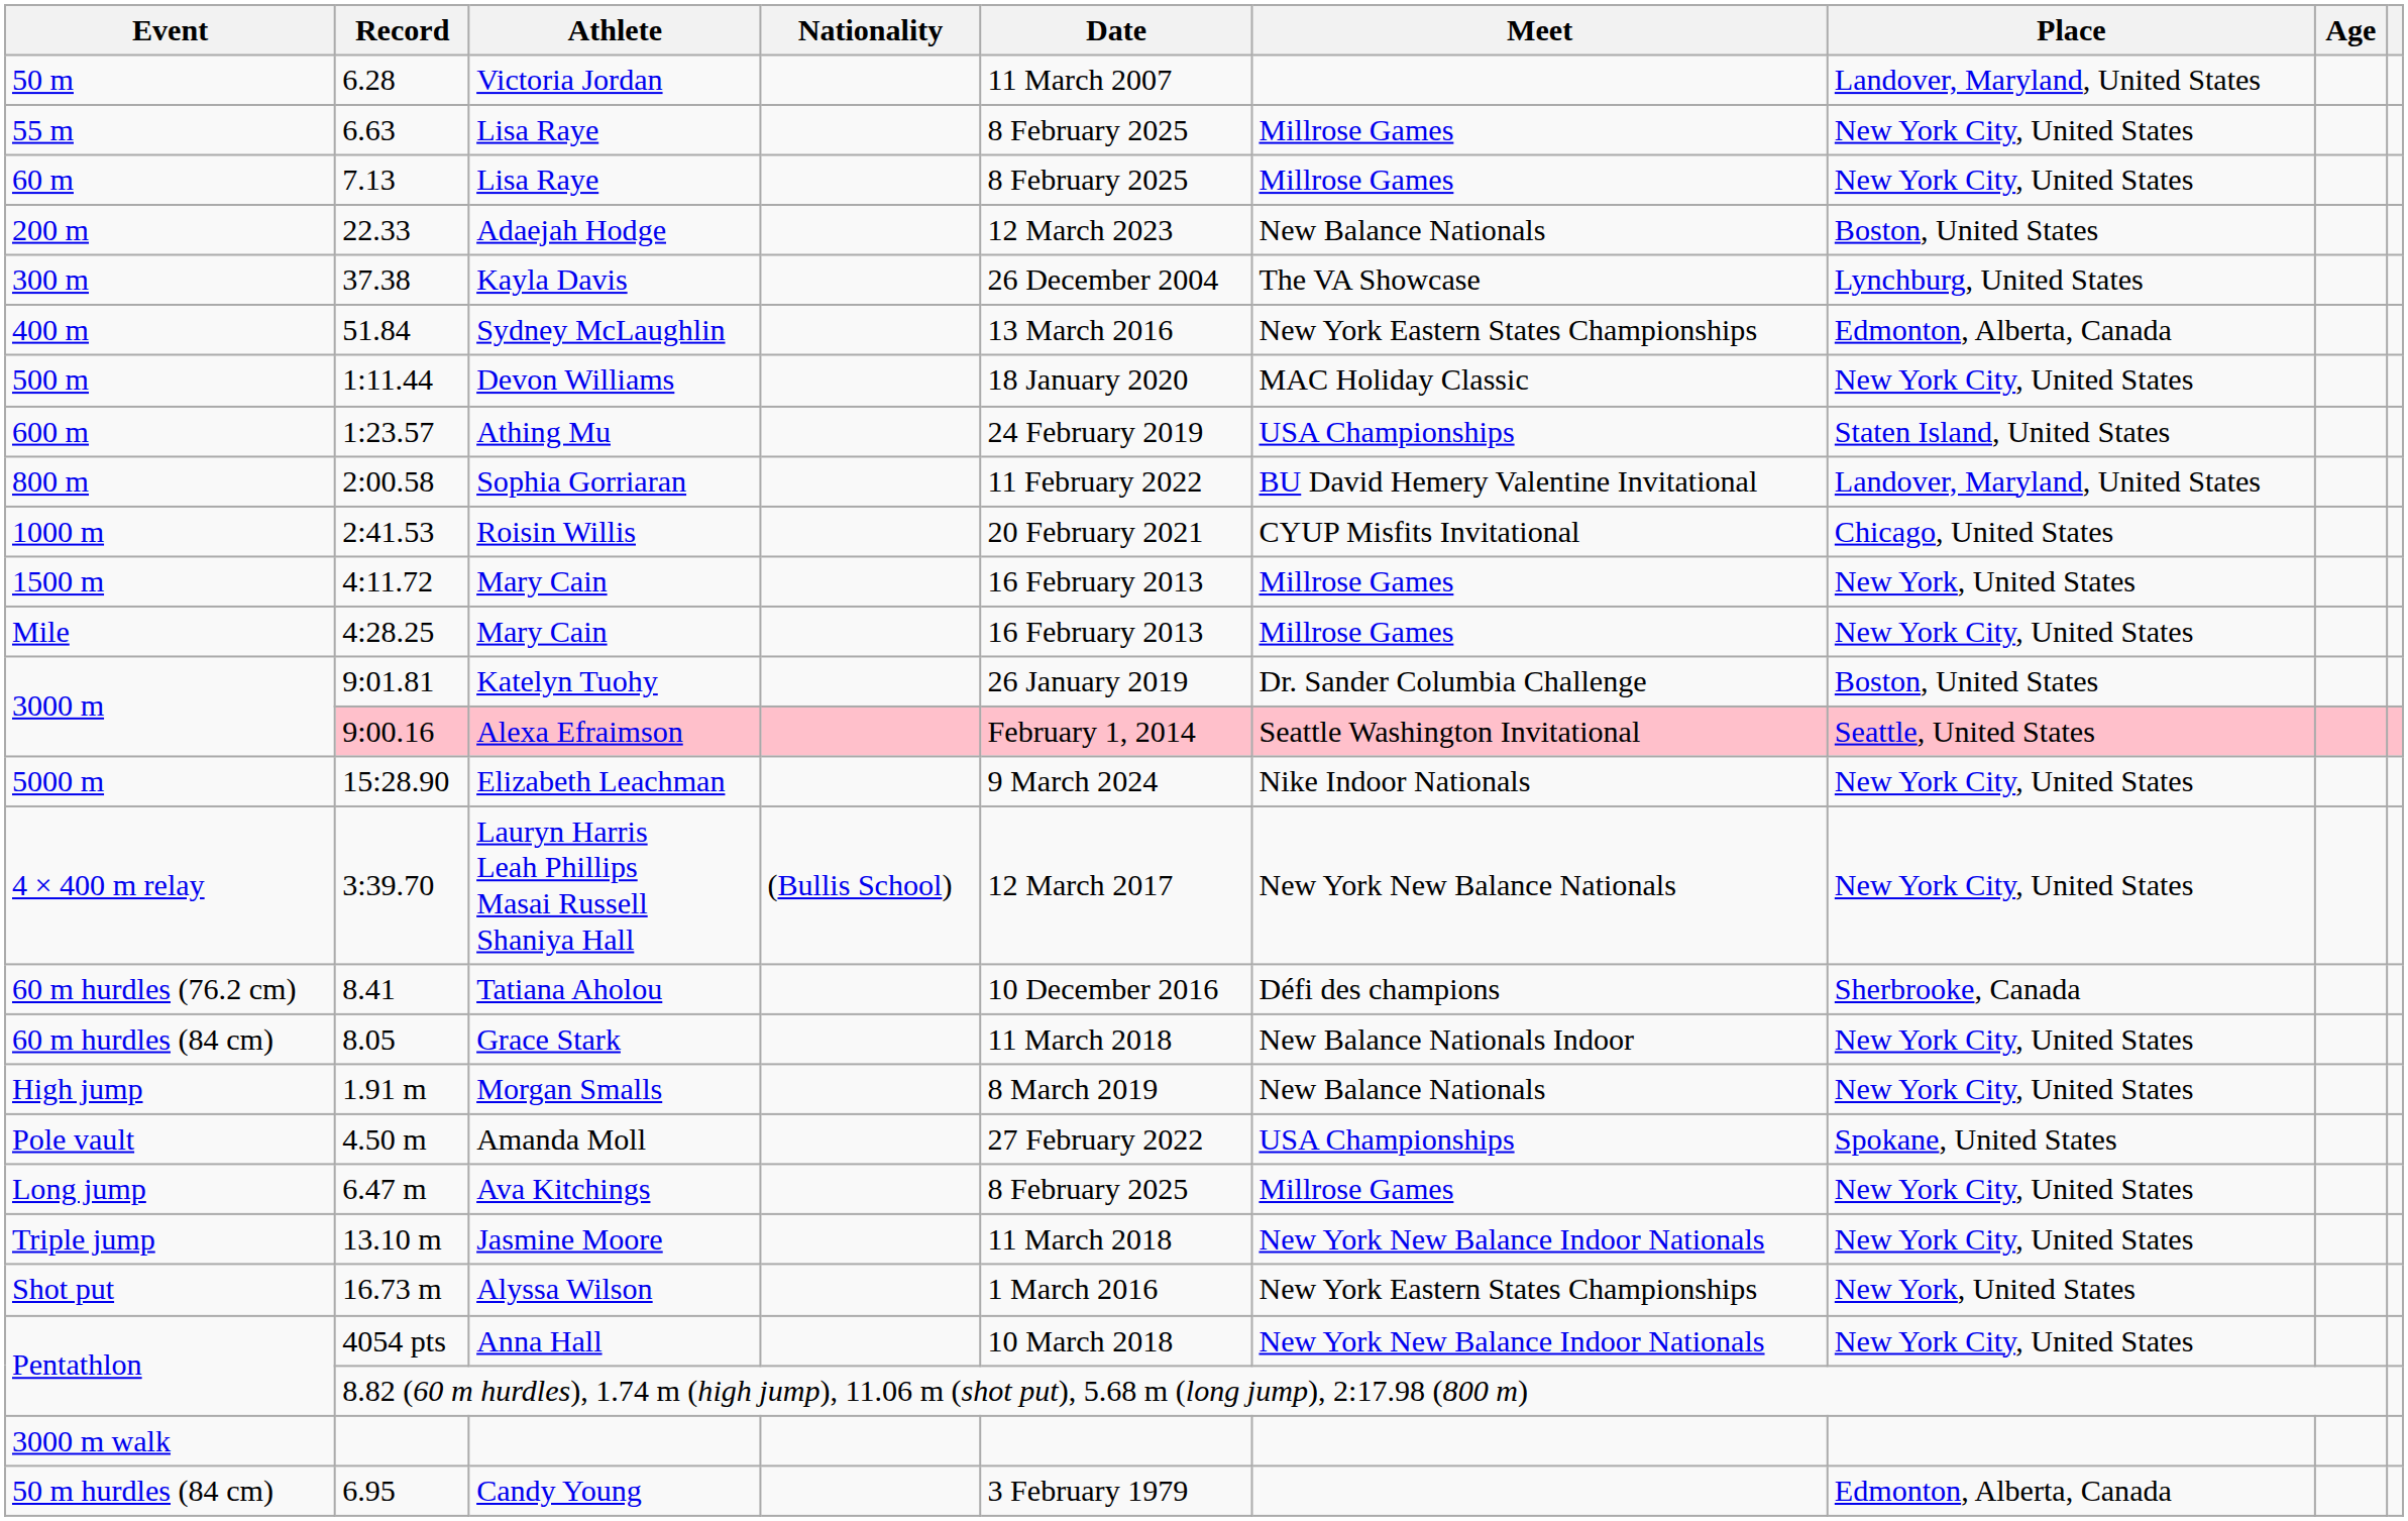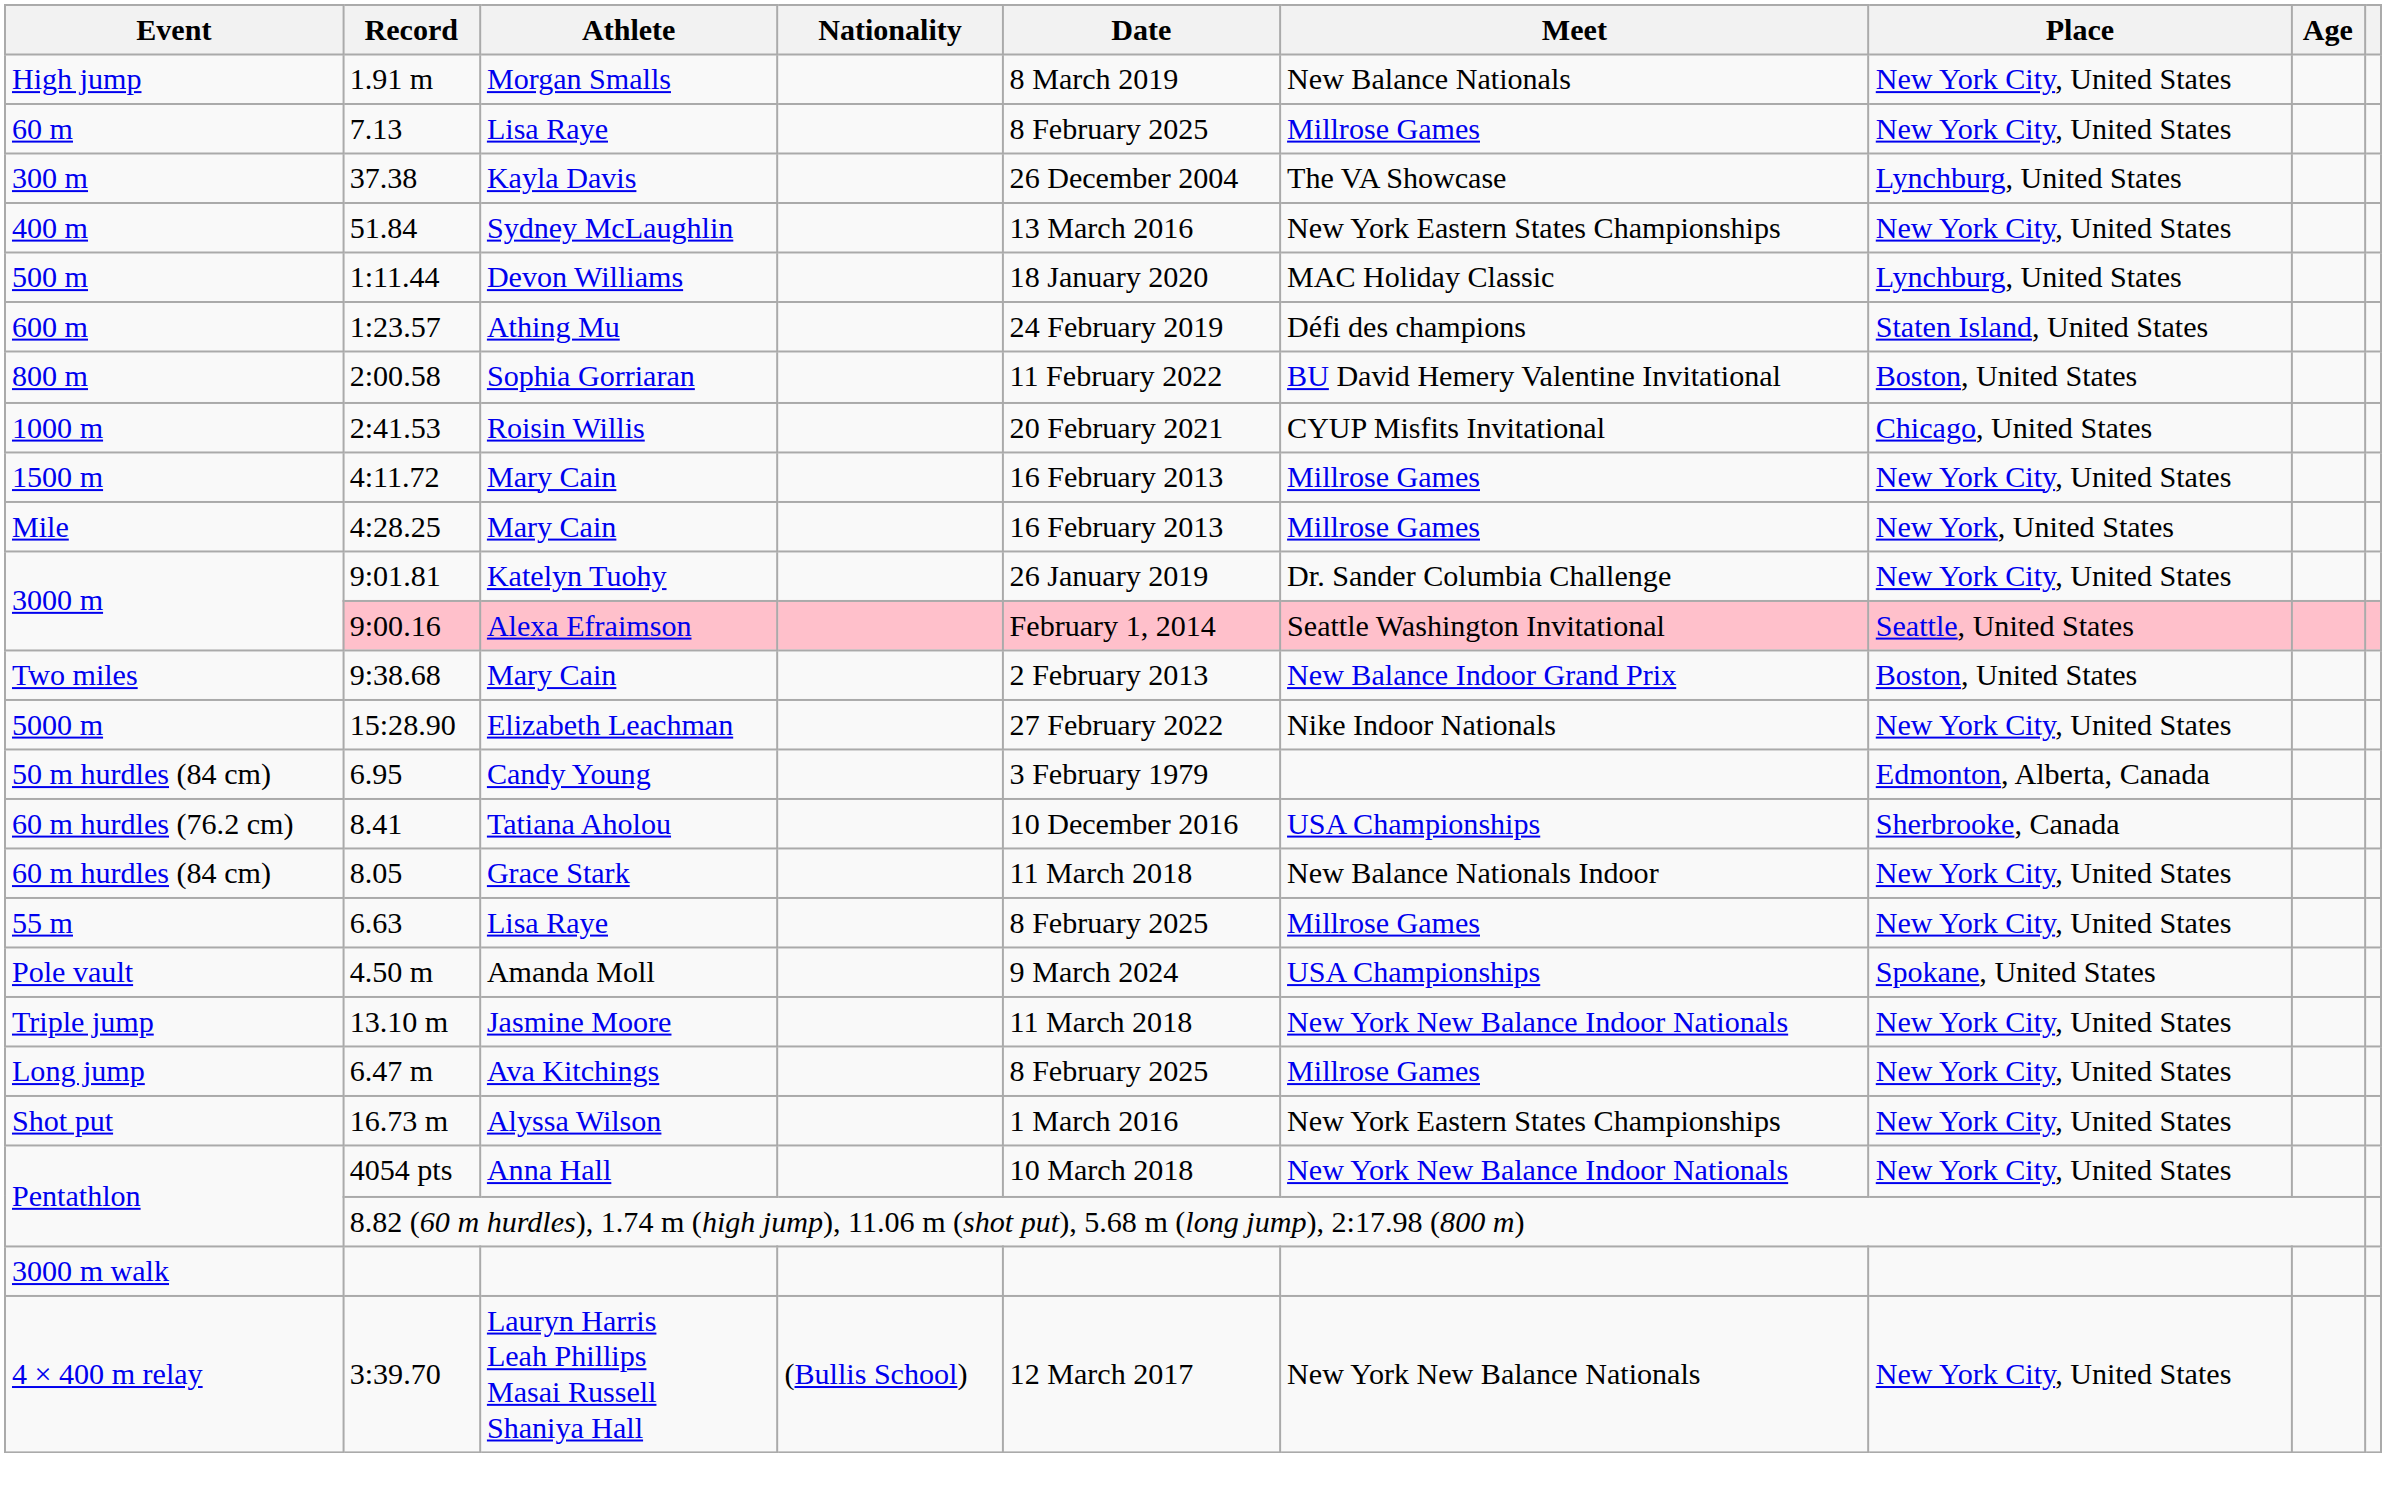- row: 50 m | 6.28 | Victoria Jordan | 11 March 2007 | Landover, Maryland, United States
rows swapped: 55 m <-> High jump
- row: 200 m | 22.33 | Adaejah Hodge | 12 March 2023 | New Balance Nationals | Boston, United States
400 m | Place: Edmonton, Alberta, Canada -> New York City, United States
500 m | Place: New York City, United States -> Lynchburg, United States
600 m | Meet: USA Championships -> Défi des champions
800 m | Place: Landover, Maryland, United States -> Boston, United States
1500 m | Place: New York, United States -> New York City, United States
Mile | Place: New York City, United States -> New York, United States
3000 m / 9:01.81 | Place: Boston, United States -> New York City, United States
+ row: Two miles | 9:38.68 | Mary Cain | 2 February 2013 | New Balance Indoor Grand Prix | Boston, United States
5000 m | Date: 9 March 2024 -> 27 February 2022
rows swapped: 50 m hurdles (84 cm) <-> 4 × 400 m relay
60 m hurdles (76.2 cm) | Meet: Défi des champions -> USA Championships
Pole vault | Date: 27 February 2022 -> 9 March 2024
rows swapped: Long jump <-> Triple jump
Shot put | Place: New York, United States -> New York City, United States
